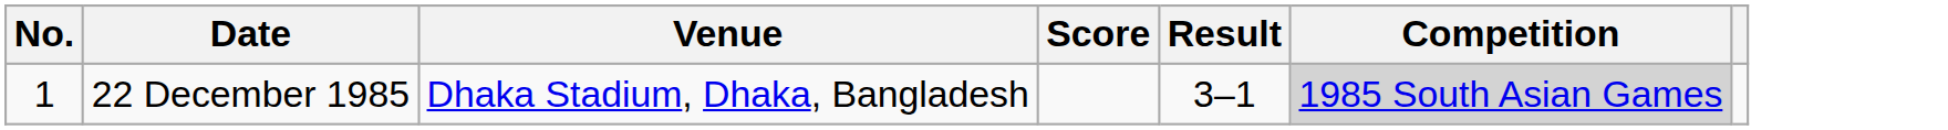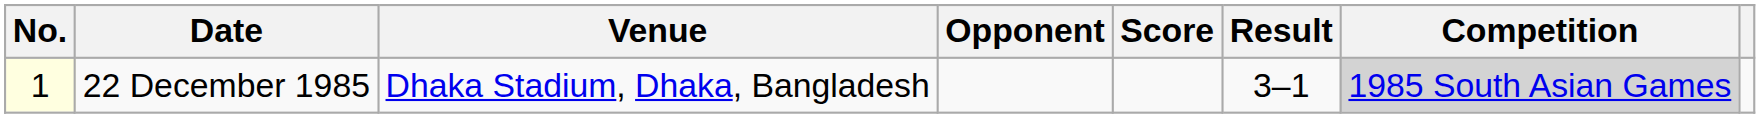+ column: Opponent
22 December 1985 | No.: no background -> lightyellow background
